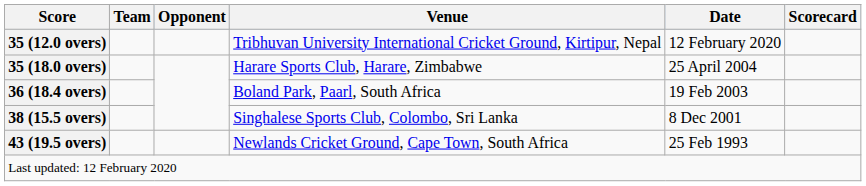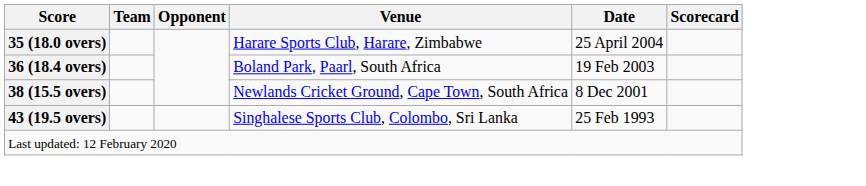- row: 35 (12.0 overs) | Tribhuvan University International Cricket Ground, Kirtipur, Nepal | 12 February 2020
38 (15.5 overs) | Venue: Singhalese Sports Club, Colombo, Sri Lanka -> Newlands Cricket Ground, Cape Town, South Africa
43 (19.5 overs) | Venue: Newlands Cricket Ground, Cape Town, South Africa -> Singhalese Sports Club, Colombo, Sri Lanka
